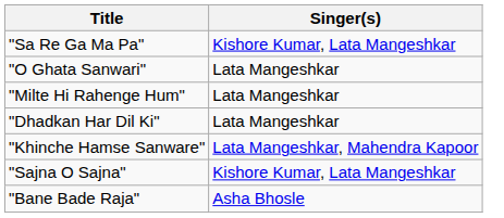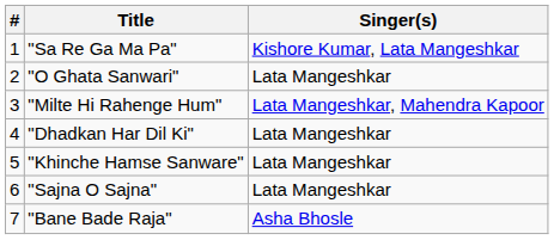+ column: # | 1 | 2 | 3 | 4 | 5 | 6 | 7
"Milte Hi Rahenge Hum" | Singer(s): Lata Mangeshkar -> Lata Mangeshkar, Mahendra Kapoor
"Khinche Hamse Sanware" | Singer(s): Lata Mangeshkar, Mahendra Kapoor -> Lata Mangeshkar
"Sajna O Sajna" | Singer(s): Kishore Kumar, Lata Mangeshkar -> Lata Mangeshkar
